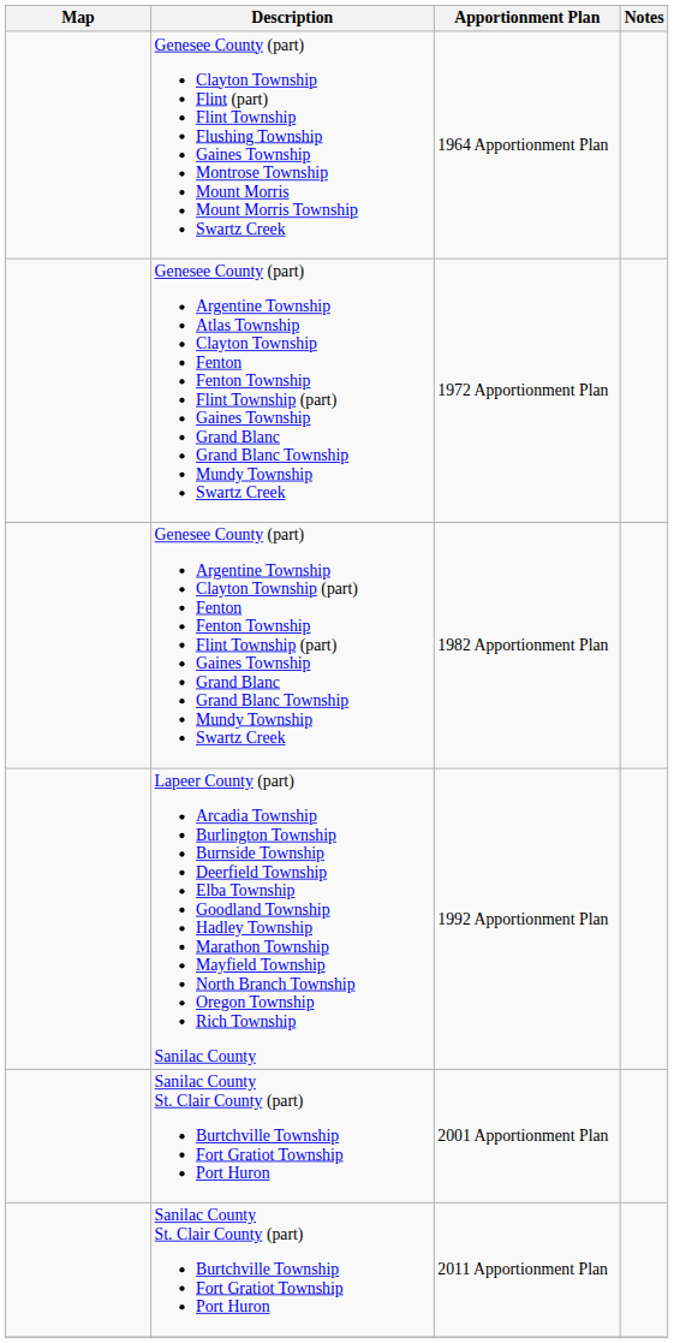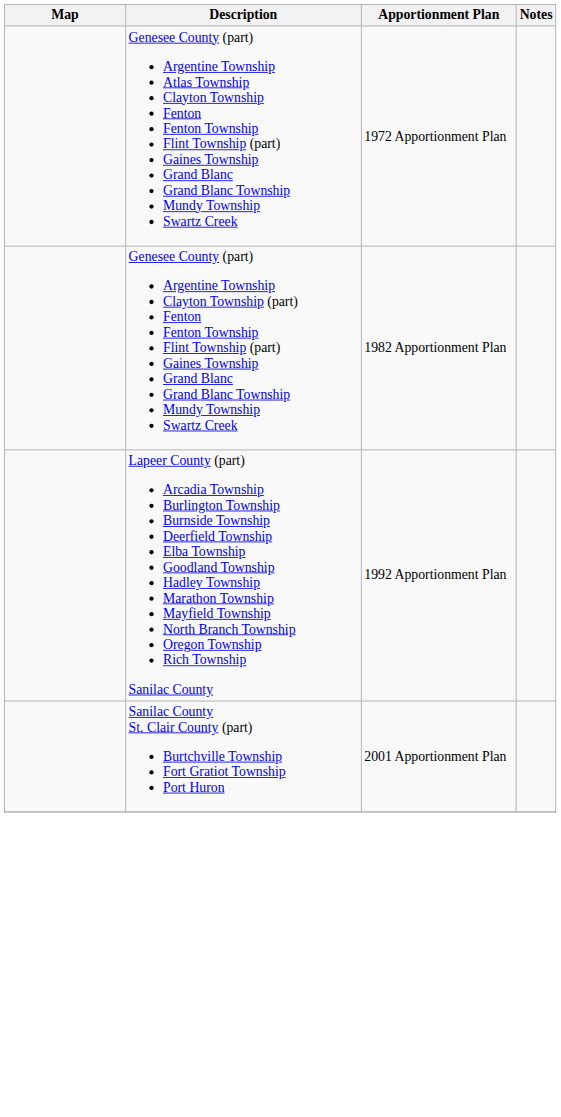- row: Genesee County (part) Clayton Township Flint (part) Flint Township Flushing Township Gaines Township Montrose Township Mount Morris Mount Morris Township Swartz Creek | 1964 Apportionment Plan
- row: Sanilac County St. Clair County (part) Burtchville Township Fort Gratiot Township Port Huron | 2011 Apportionment Plan
